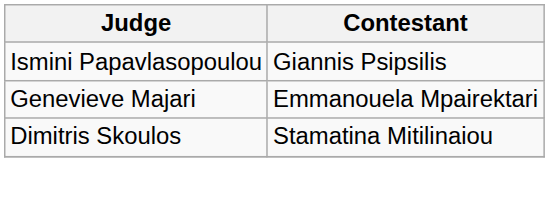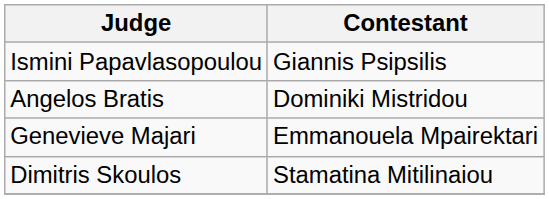+ row: Angelos Bratis | Dominiki Mistridou
